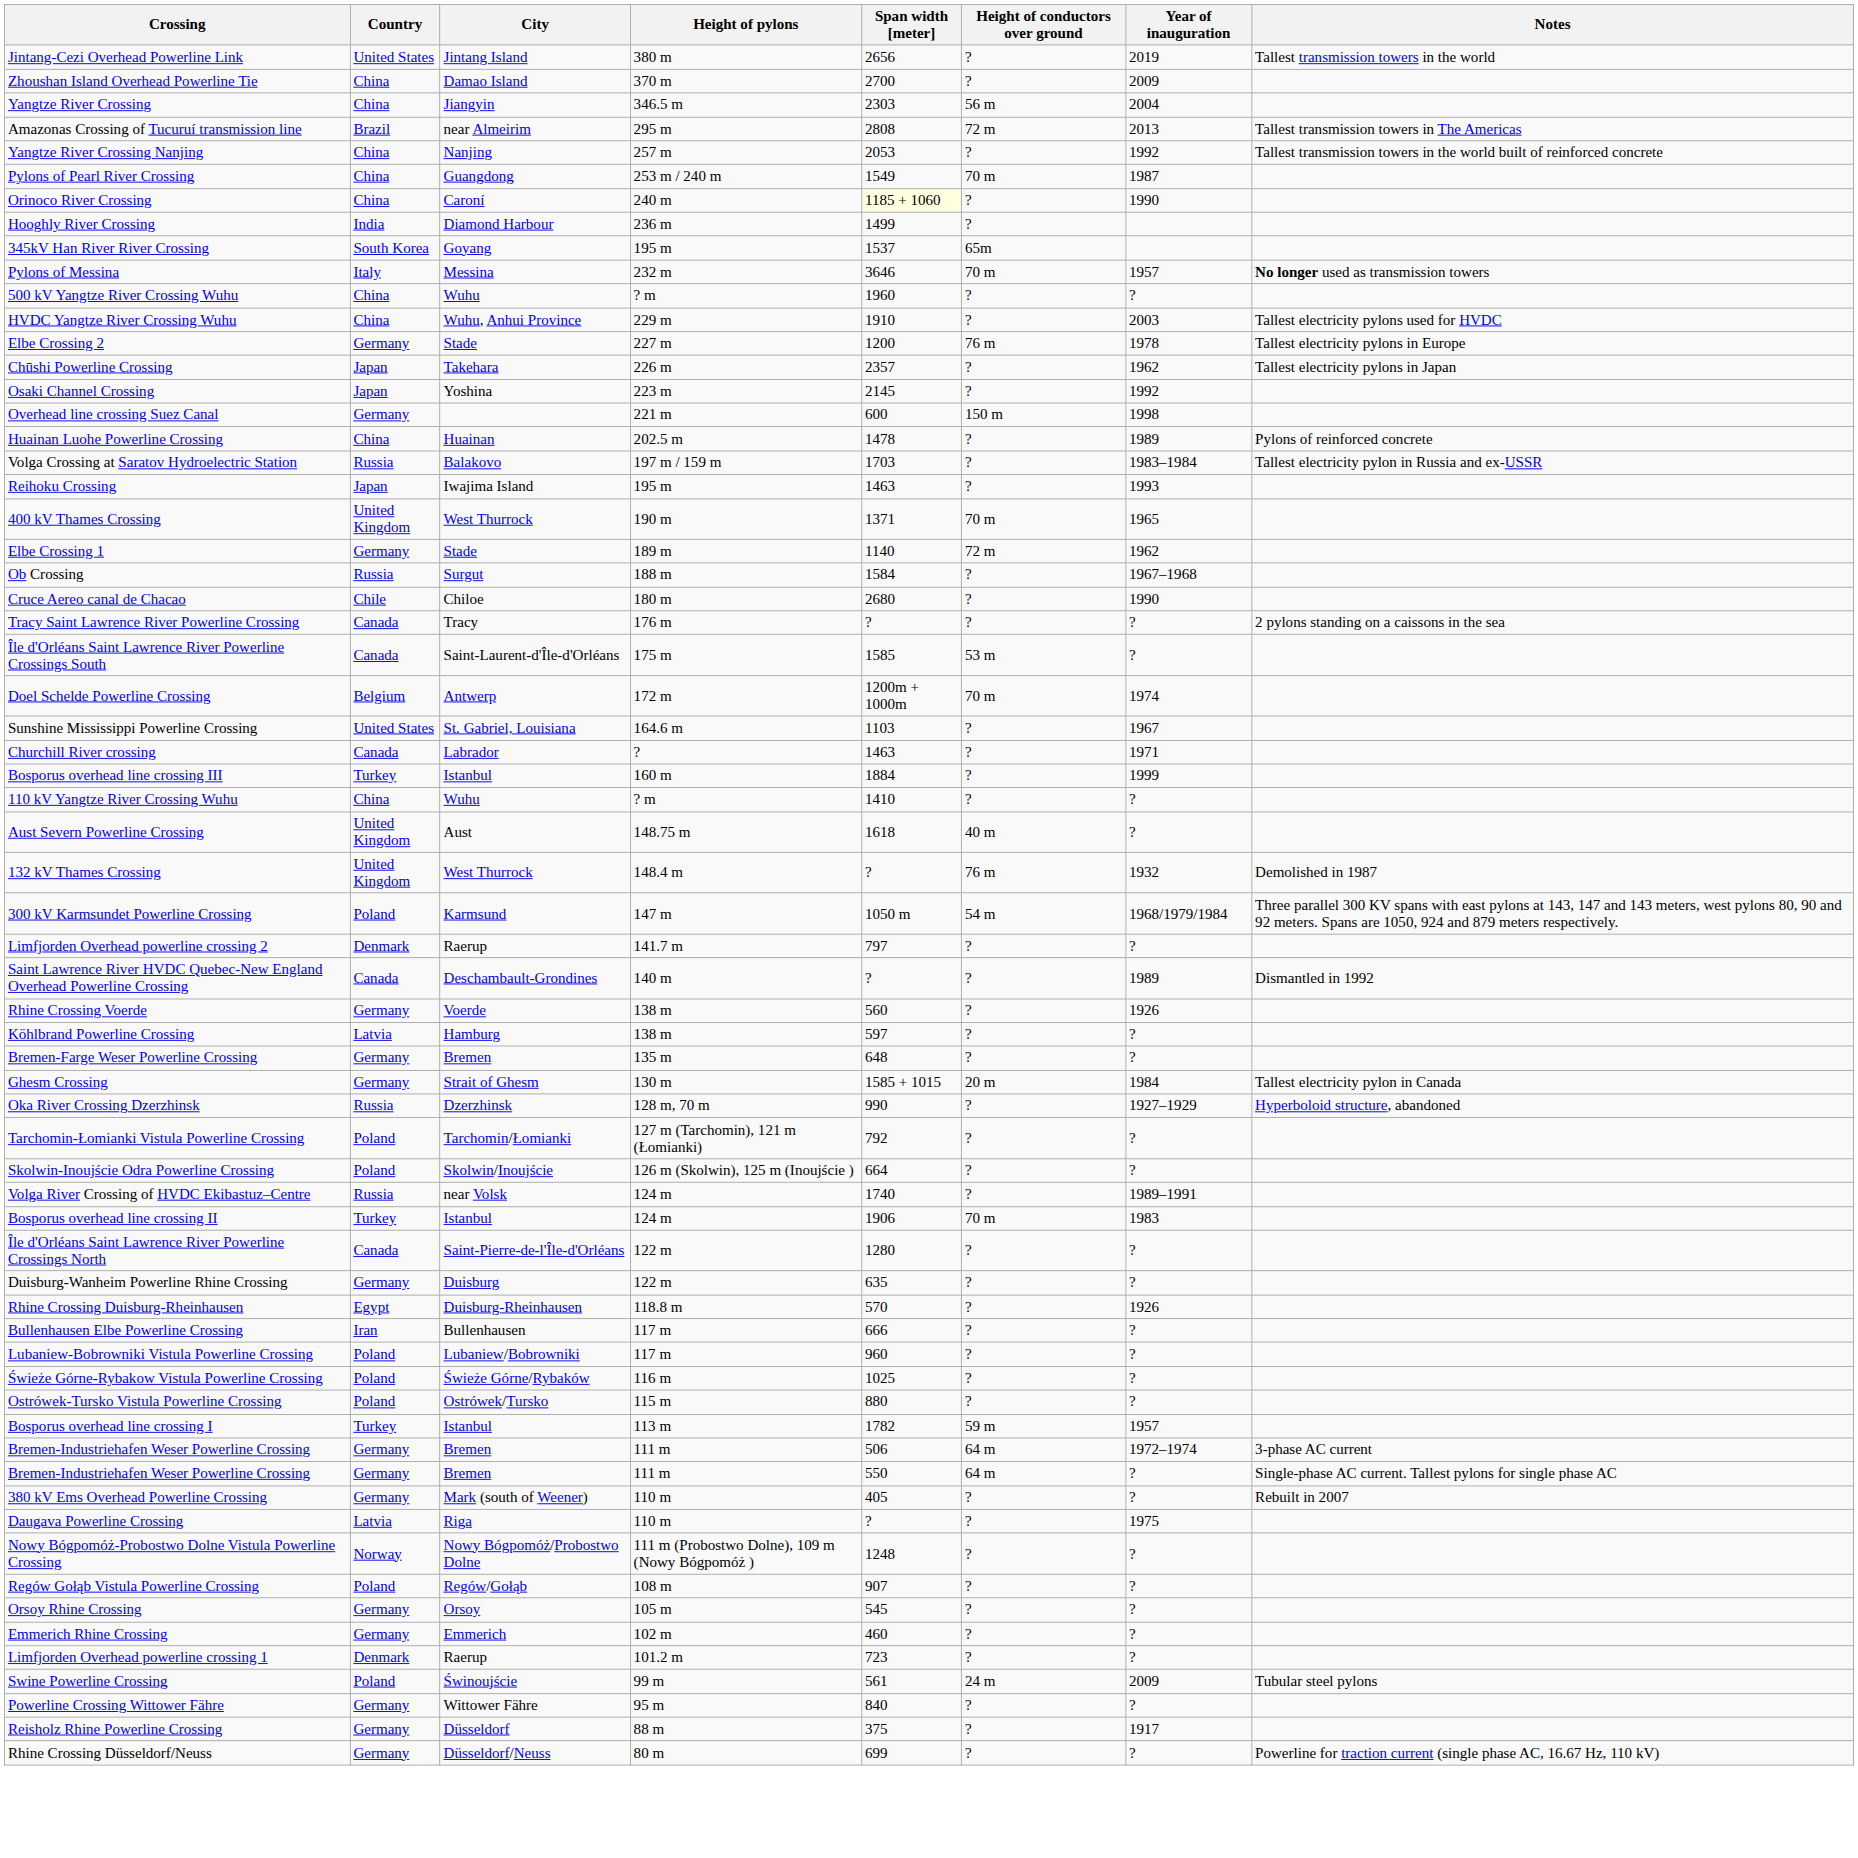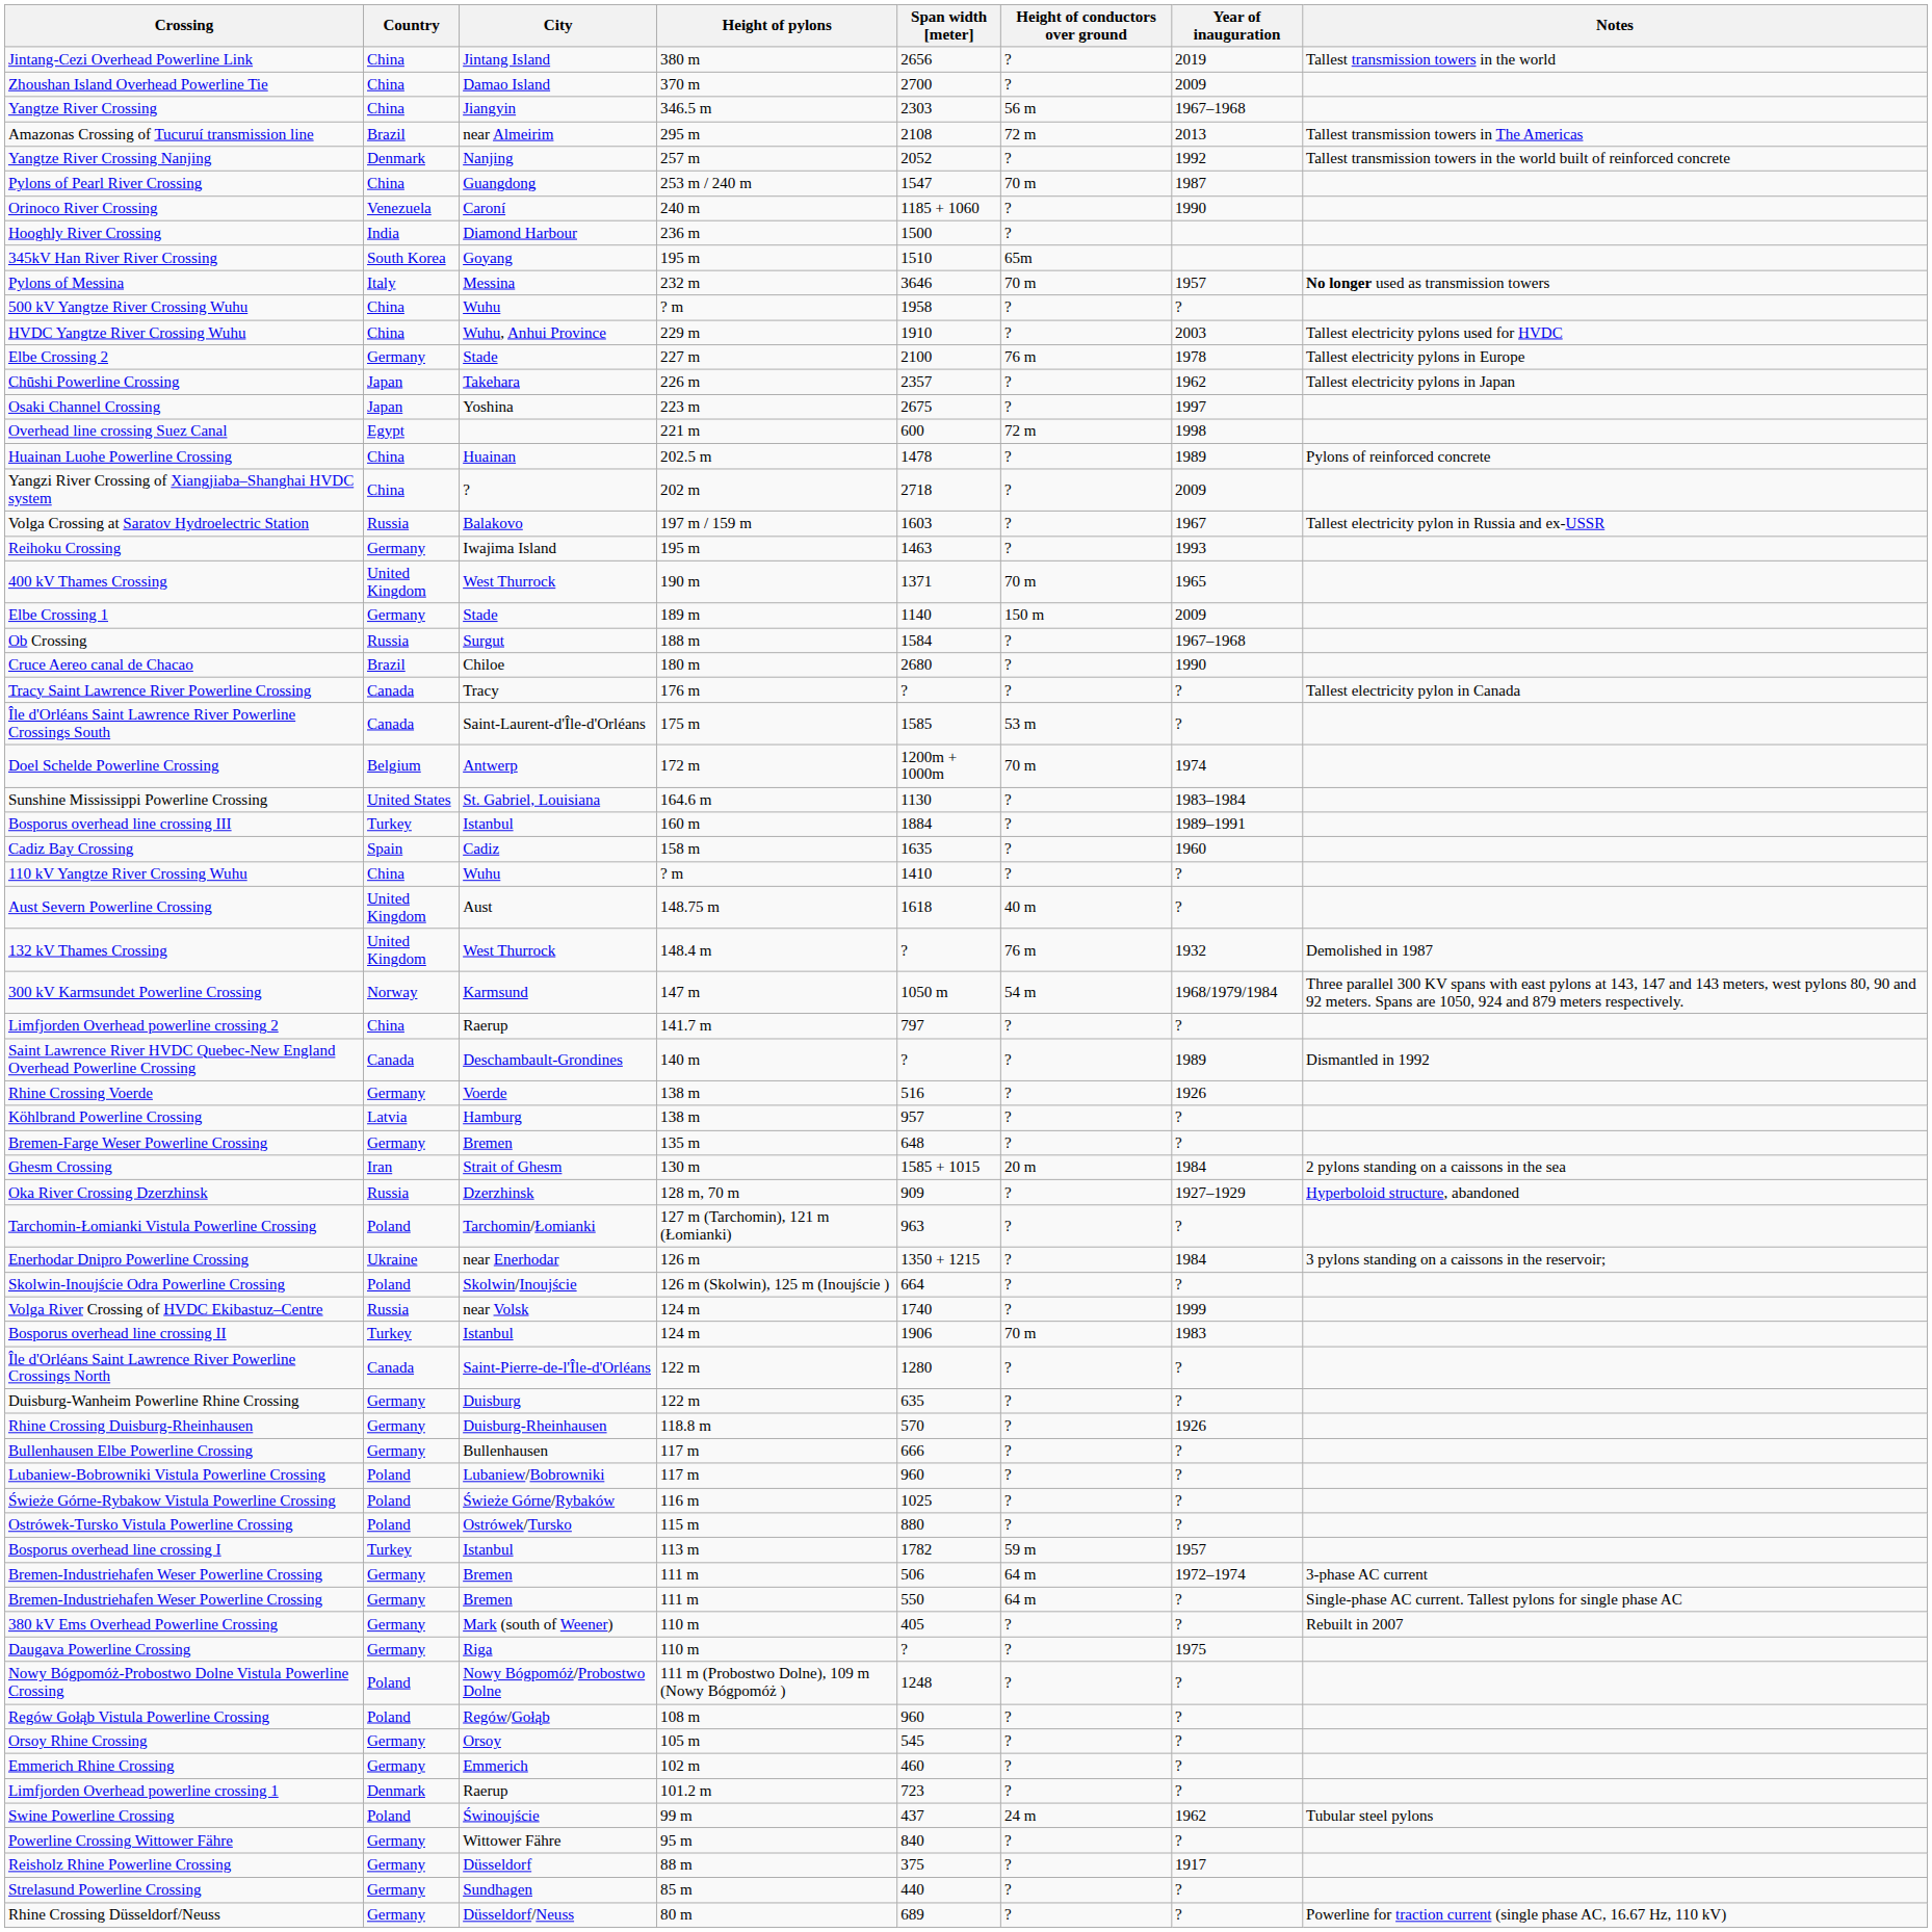Jintang-Cezi Overhead Powerline Link | Country: United States -> China
Yangtze River Crossing | Year of inauguration: 2004 -> 1967–1968
Amazonas Crossing of Tucuruí transmission line | Span width [meter]: 2808 -> 2108
Yangtze River Crossing Nanjing | Country: China -> Denmark
Yangtze River Crossing Nanjing | Span width [meter]: 2053 -> 2052
Pylons of Pearl River Crossing | Span width [meter]: 1549 -> 1547
Orinoco River Crossing | Country: China -> Venezuela
Orinoco River Crossing | Span width [meter]: lightyellow background -> no background
Hooghly River Crossing | Span width [meter]: 1499 -> 1500
345kV Han River River Crossing | Span width [meter]: 1537 -> 1510
500 kV Yangtze River Crossing Wuhu | Span width [meter]: 1960 -> 1958
Elbe Crossing 2 | Span width [meter]: 1200 -> 2100
Osaki Channel Crossing | Span width [meter]: 2145 -> 2675
Osaki Channel Crossing | Year of inauguration: 1992 -> 1997
Overhead line crossing Suez Canal | Country: Germany -> Egypt
Overhead line crossing Suez Canal | Height of conductors over ground: 150 m -> 72 m
+ row: Yangzi River Crossing of Xiangjiaba–Shanghai HVDC system | China | ? | 202 m | 2718 | ? | 2009
Volga Crossing at Saratov Hydroelectric Station | Span width [meter]: 1703 -> 1603
Volga Crossing at Saratov Hydroelectric Station | Year of inauguration: 1983–1984 -> 1967
Reihoku Crossing | Country: Japan -> Germany
Elbe Crossing 1 | Height of conductors over ground: 72 m -> 150 m
Elbe Crossing 1 | Year of inauguration: 1962 -> 2009
Cruce Aereo canal de Chacao | Country: Chile -> Brazil
Tracy Saint Lawrence River Powerline Crossing | Notes: 2 pylons standing on a caissons in the sea -> Tallest electricity pylon in Canada
Sunshine Mississippi Powerline Crossing | Span width [meter]: 1103 -> 1130
Sunshine Mississippi Powerline Crossing | Year of inauguration: 1967 -> 1983–1984
- row: Churchill River crossing | Canada | Labrador | ? | 1463 | ? | 1971
Bosporus overhead line crossing III | Year of inauguration: 1999 -> 1989–1991
+ row: Cadiz Bay Crossing | Spain | Cadiz | 158 m | 1635 | ? | 1960
300 kV Karmsundet Powerline Crossing | Country: Poland -> Norway
Limfjorden Overhead powerline crossing 2 | Country: Denmark -> China
Rhine Crossing Voerde | Span width [meter]: 560 -> 516
Köhlbrand Powerline Crossing | Span width [meter]: 597 -> 957
Ghesm Crossing | Country: Germany -> Iran
Ghesm Crossing | Notes: Tallest electricity pylon in Canada -> 2 pylons standing on a caissons in the sea
Oka River Crossing Dzerzhinsk | Span width [meter]: 990 -> 909
Tarchomin-Łomianki Vistula Powerline Crossing | Span width [meter]: 792 -> 963
+ row: Enerhodar Dnipro Powerline Crossing | Ukraine | near Enerhodar | 126 m | 1350 + 1215 | ? | 1984 | 3 pylons standing on a caissons in the reservoir;
Volga River Crossing of HVDC Ekibastuz–Centre | Year of inauguration: 1989–1991 -> 1999
Rhine Crossing Duisburg-Rheinhausen | Country: Egypt -> Germany
Bullenhausen Elbe Powerline Crossing | Country: Iran -> Germany
Daugava Powerline Crossing | Country: Latvia -> Germany
Nowy Bógpomóż-Probostwo Dolne Vistula Powerline Crossing | Country: Norway -> Poland
Regów Gołąb Vistula Powerline Crossing | Span width [meter]: 907 -> 960
Swine Powerline Crossing | Span width [meter]: 561 -> 437
Swine Powerline Crossing | Year of inauguration: 2009 -> 1962
+ row: Strelasund Powerline Crossing | Germany | Sundhagen | 85 m | 440 | ? | ?
Rhine Crossing Düsseldorf/Neuss | Span width [meter]: 699 -> 689
